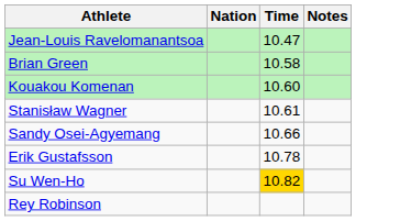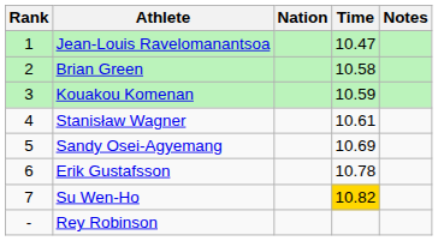+ column: Rank | 1 | 2 | 3 | 4 | 5 | 6 | 7 | -
Kouakou Komenan | Time: 10.60 -> 10.59
Sandy Osei-Agyemang | Time: 10.66 -> 10.69
